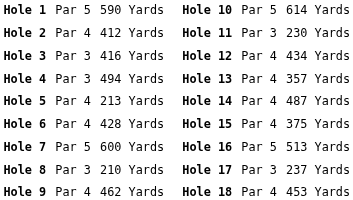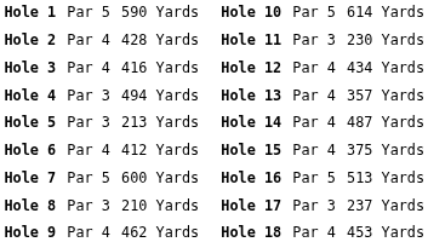Hole 2 | column 3: 412 Yards -> 428 Yards
Hole 3 | column 2: Par 3 -> Par 4
Hole 5 | column 2: Par 4 -> Par 3
Hole 6 | column 3: 428 Yards -> 412 Yards
